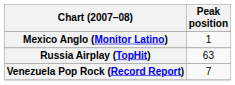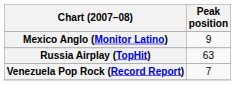Mexico Anglo (Monitor Latino) | Peak position: 1 -> 9
